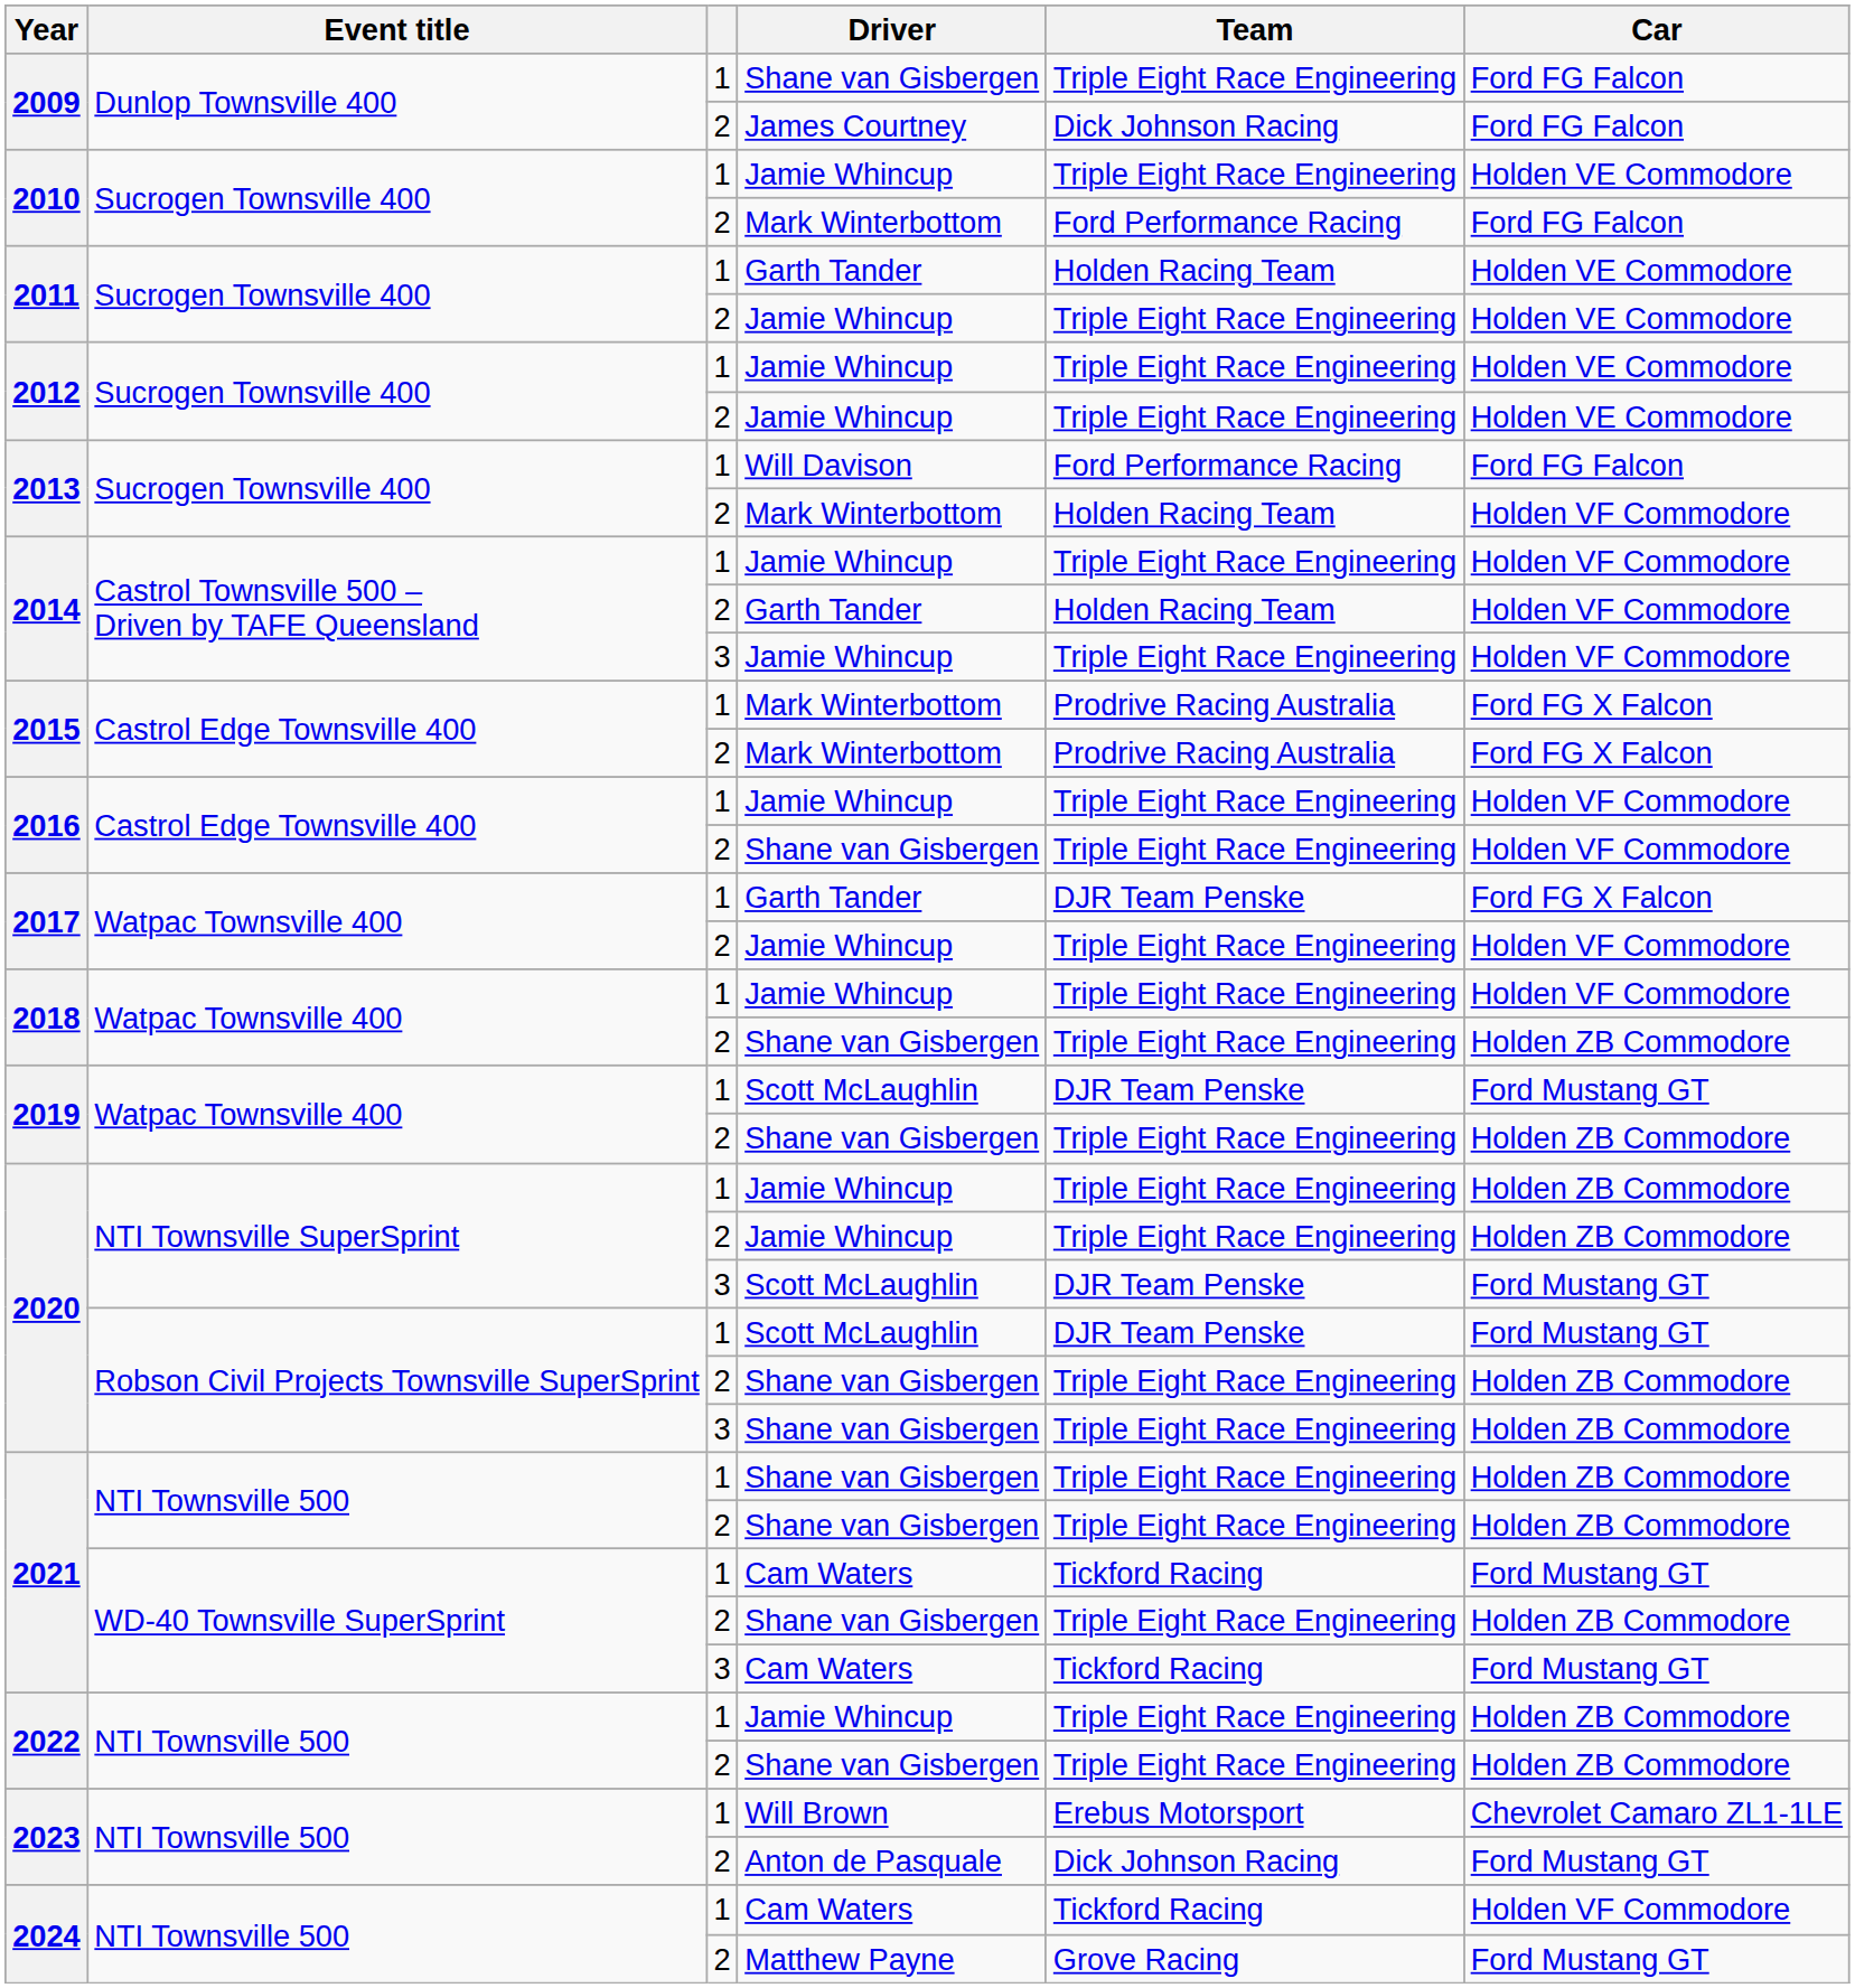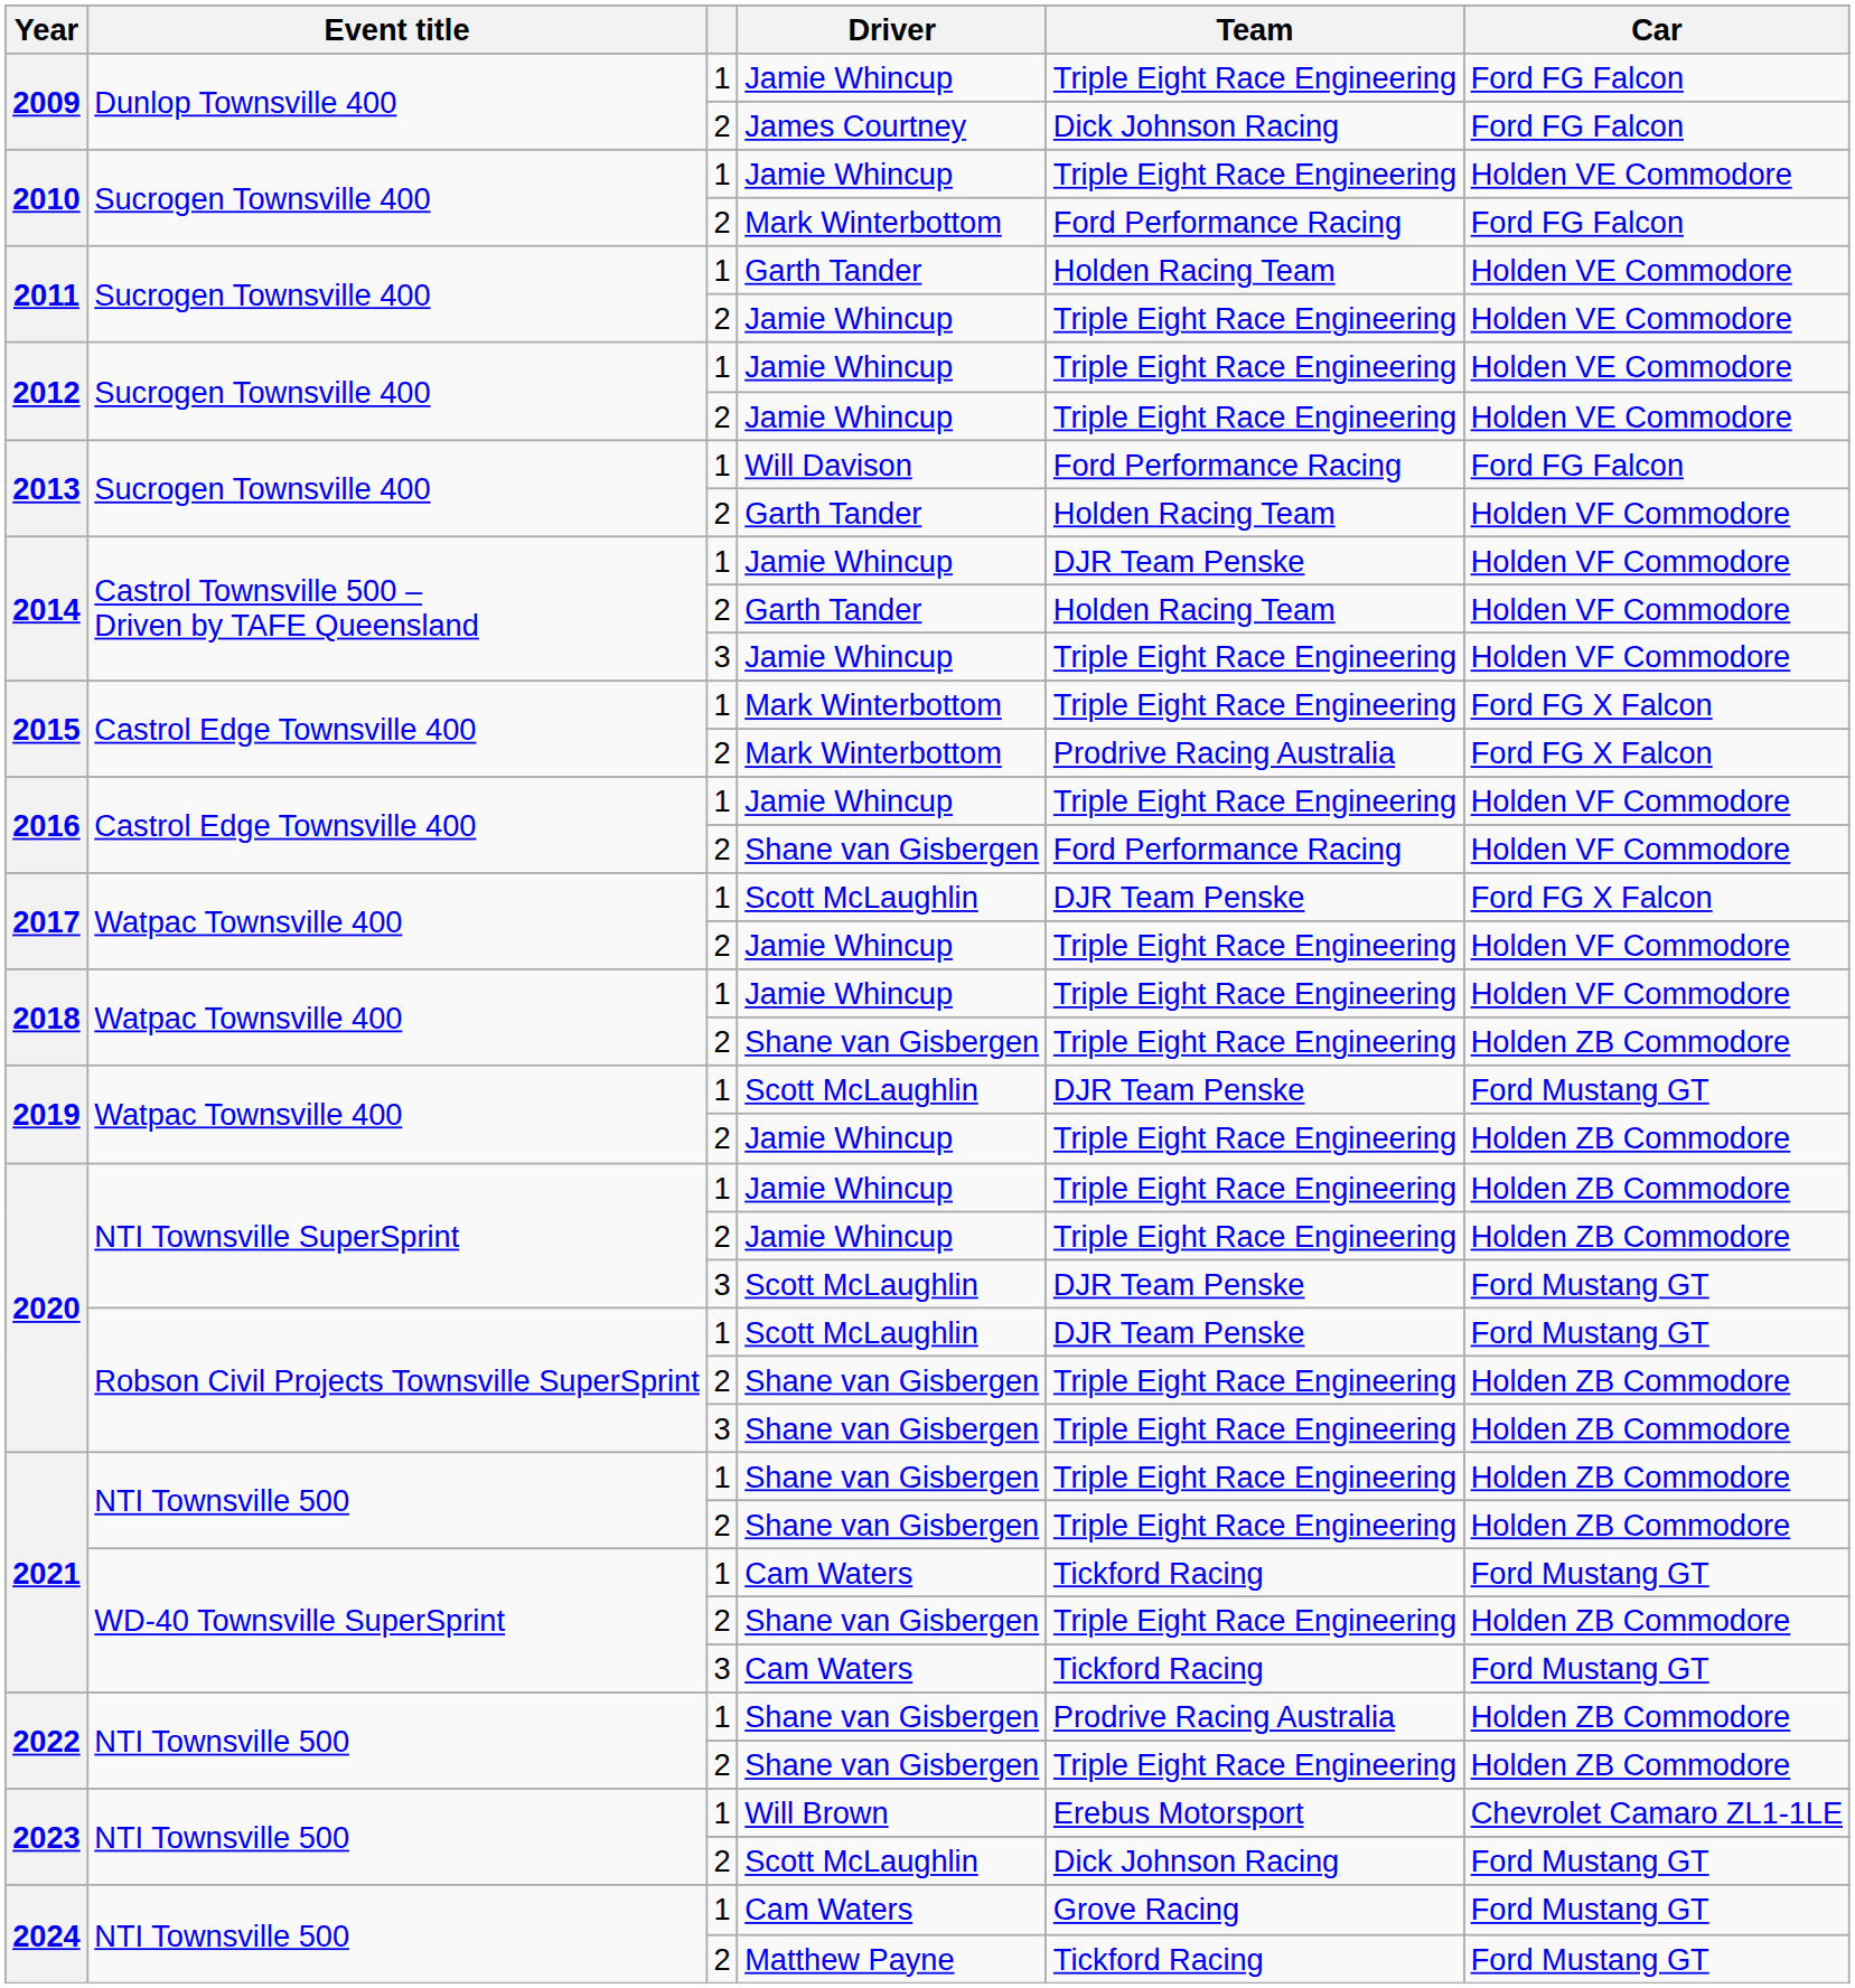2009 / 1 | Driver: Shane van Gisbergen -> Jamie Whincup
2013 / 2 | Driver: Mark Winterbottom -> Garth Tander
2014 / 1 | Team: Triple Eight Race Engineering -> DJR Team Penske
2015 / 1 | Team: Prodrive Racing Australia -> Triple Eight Race Engineering
2016 / 2 | Team: Triple Eight Race Engineering -> Ford Performance Racing
2017 / 1 | Driver: Garth Tander -> Scott McLaughlin
2019 / 2 | Driver: Shane van Gisbergen -> Jamie Whincup
2022 / 1 | Driver: Jamie Whincup -> Shane van Gisbergen
2022 / 1 | Team: Triple Eight Race Engineering -> Prodrive Racing Australia
2023 / 2 | Driver: Anton de Pasquale -> Scott McLaughlin
2024 / 1 | Team: Tickford Racing -> Grove Racing
2024 / 1 | Car: Holden VF Commodore -> Ford Mustang GT
2024 / 2 | Team: Grove Racing -> Tickford Racing
